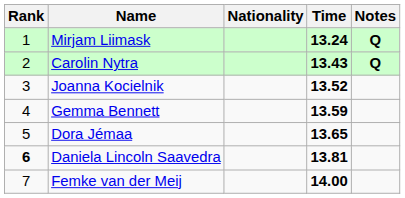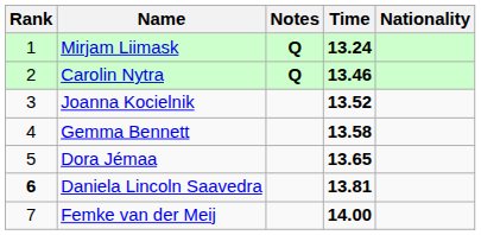columns swapped: Nationality <-> Notes
Carolin Nytra | Time: 13.43 -> 13.46
Gemma Bennett | Time: 13.59 -> 13.58
